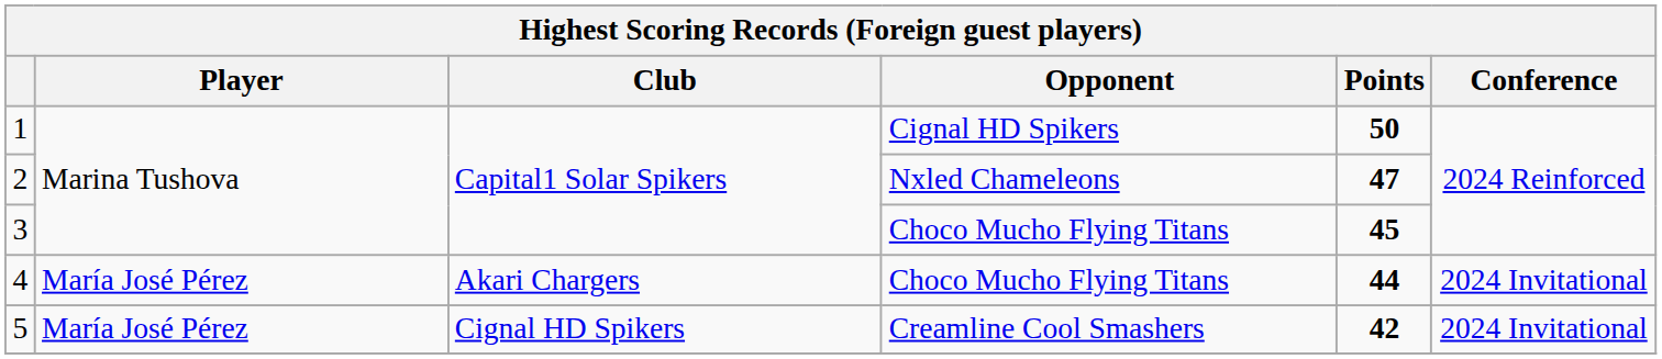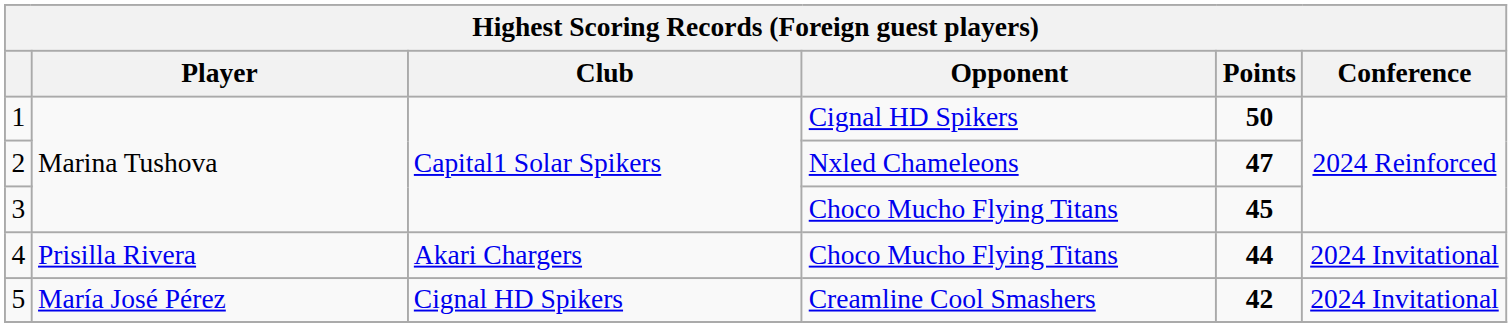4 | Player: María José Pérez -> Prisilla Rivera
